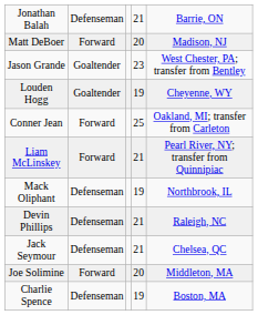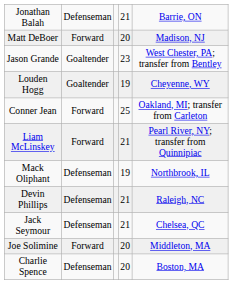Charlie Spence | column 4: 19 -> 20
